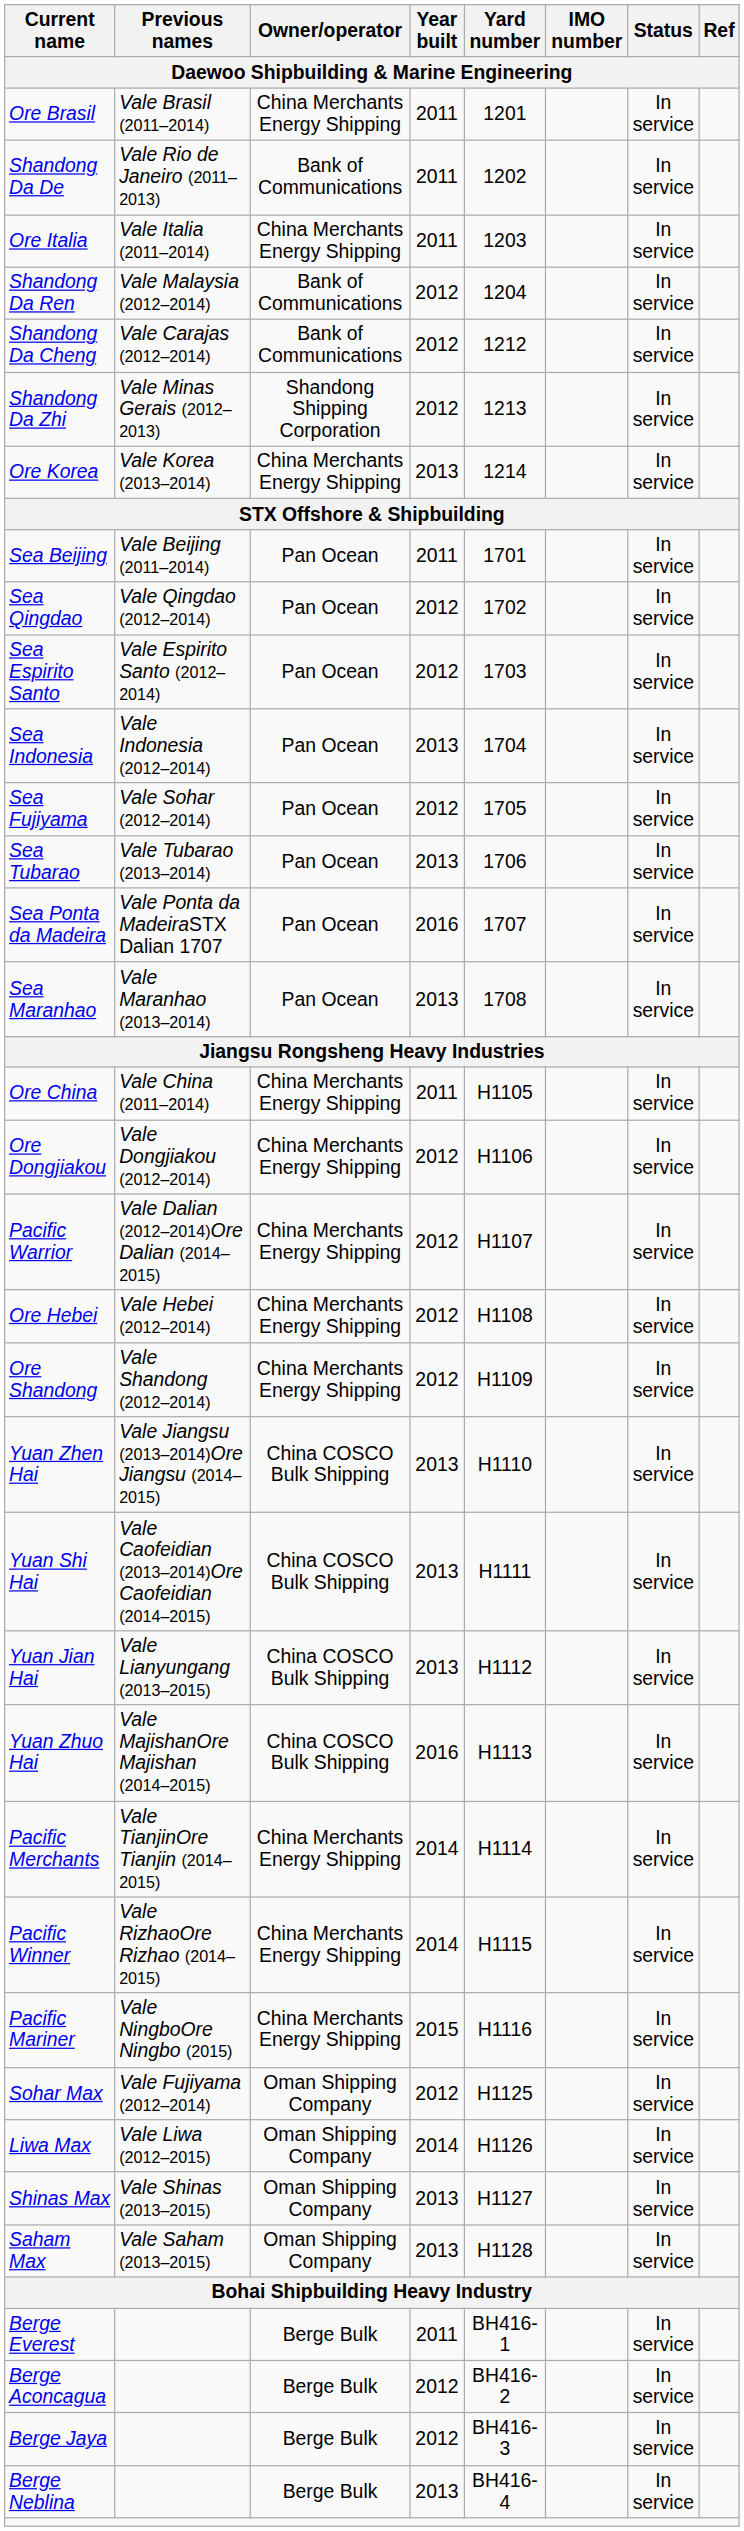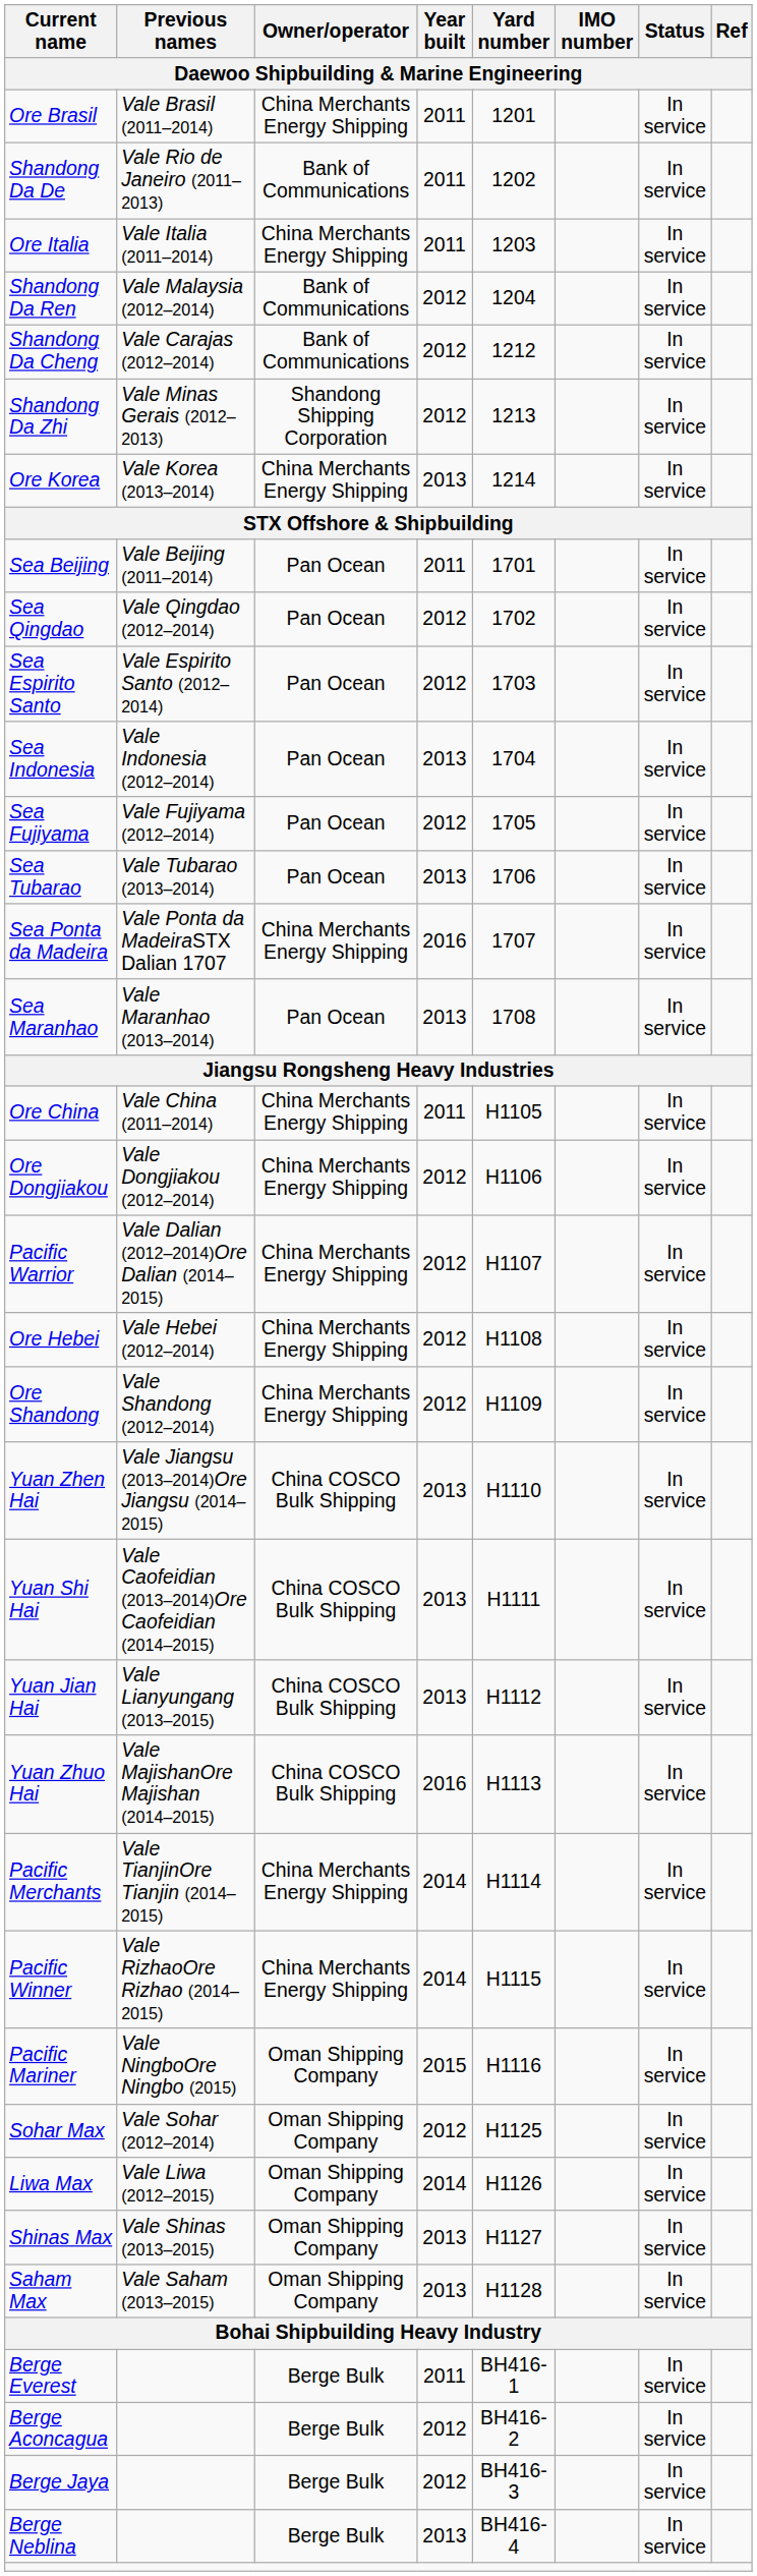Sea Fujiyama | Previous names: Vale Sohar (2012–2014) -> Vale Fujiyama (2012–2014)
Sea Ponta da Madeira | Owner/operator: Pan Ocean -> China Merchants Energy Shipping
Pacific Mariner | Owner/operator: China Merchants Energy Shipping -> Oman Shipping Company
Sohar Max | Previous names: Vale Fujiyama (2012–2014) -> Vale Sohar (2012–2014)
